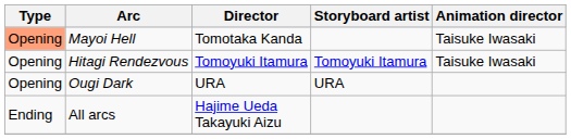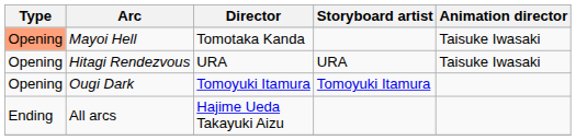Hitagi Rendezvous | Director: Tomoyuki Itamura -> URA
Hitagi Rendezvous | Storyboard artist: Tomoyuki Itamura -> URA
Ougi Dark | Director: URA -> Tomoyuki Itamura
Ougi Dark | Storyboard artist: URA -> Tomoyuki Itamura
